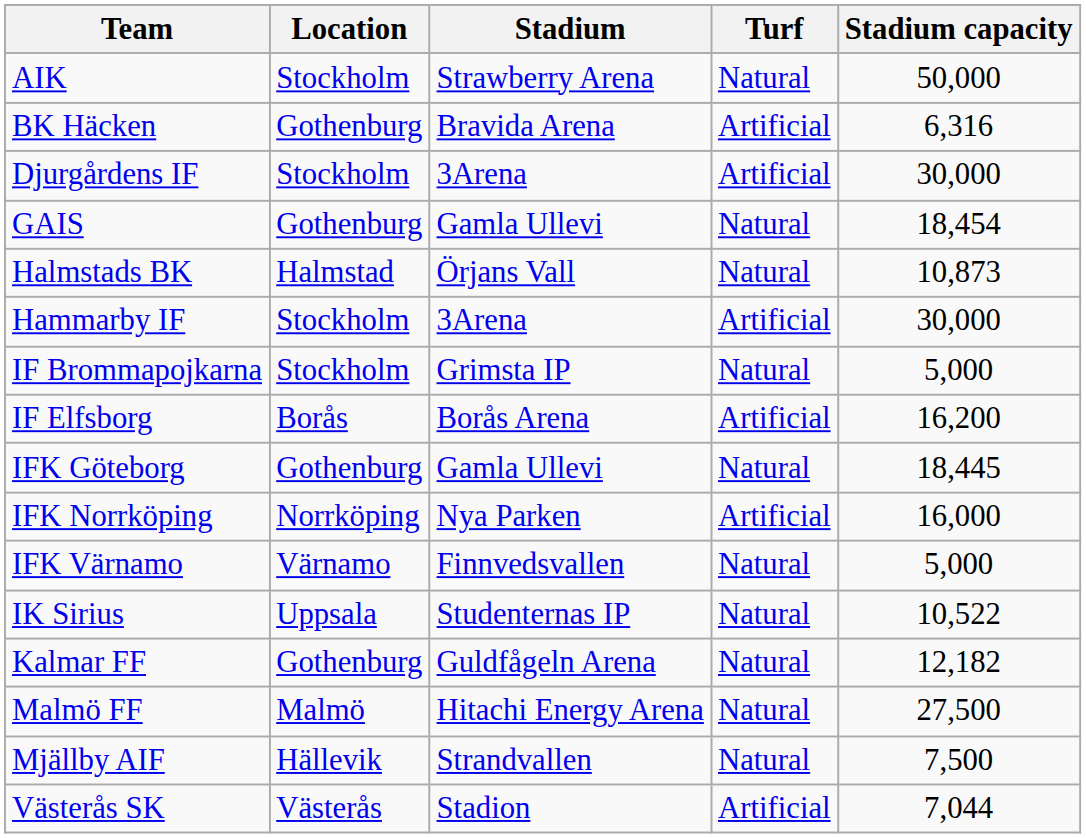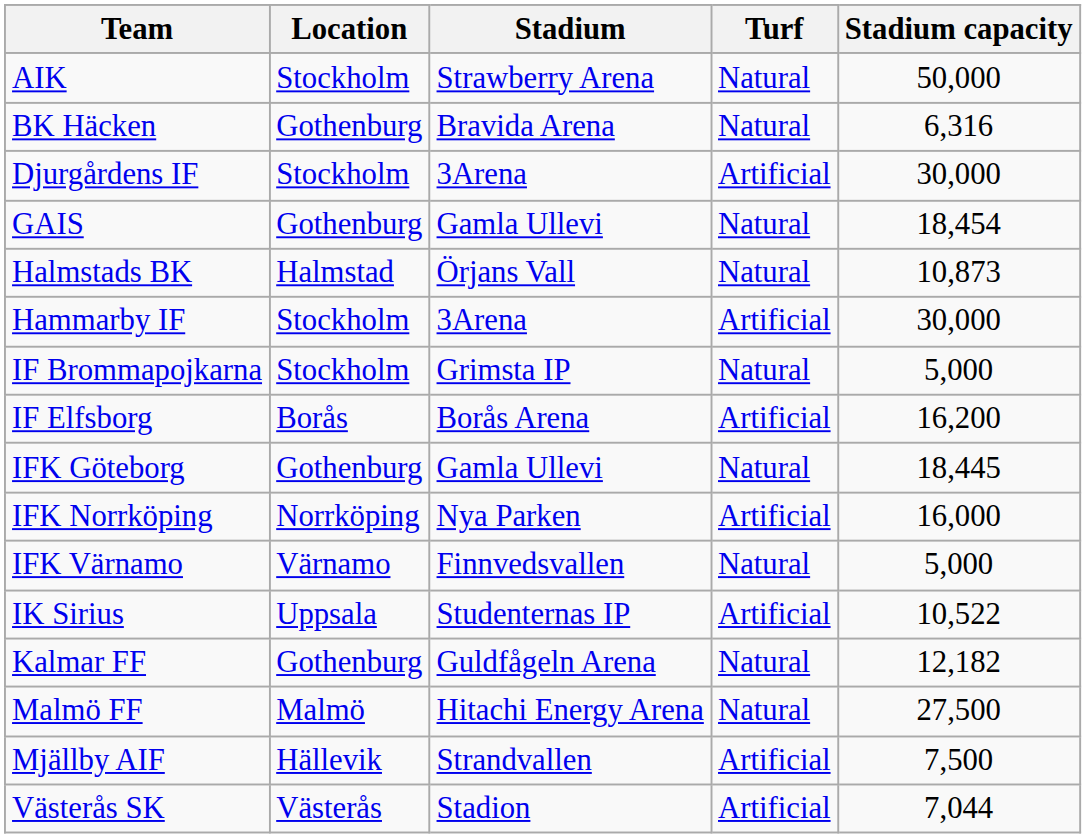BK Häcken | Turf: Artificial -> Natural
IK Sirius | Turf: Natural -> Artificial
Mjällby AIF | Turf: Natural -> Artificial
